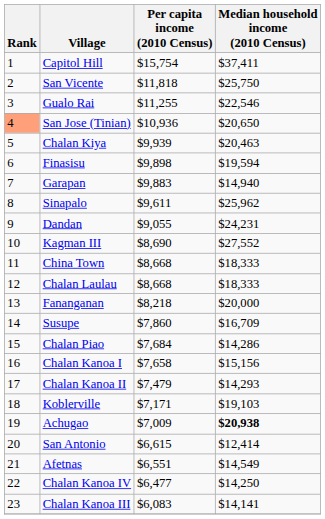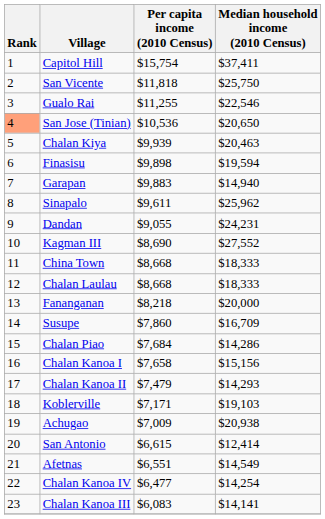San Jose (Tinian) | Per capita income (2010 Census): $10,936 -> $10,536
Achugao | Median household income (2010 Census): bold -> normal
Chalan Kanoa IV | Median household income (2010 Census): $14,250 -> $14,254
